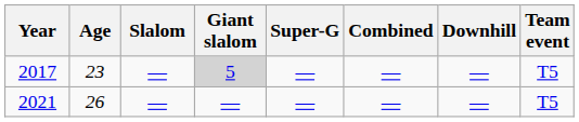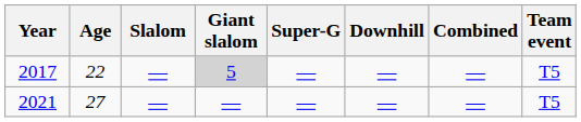columns swapped: Downhill <-> Combined
2017 | Age: 23 -> 22
2021 | Age: 26 -> 27
